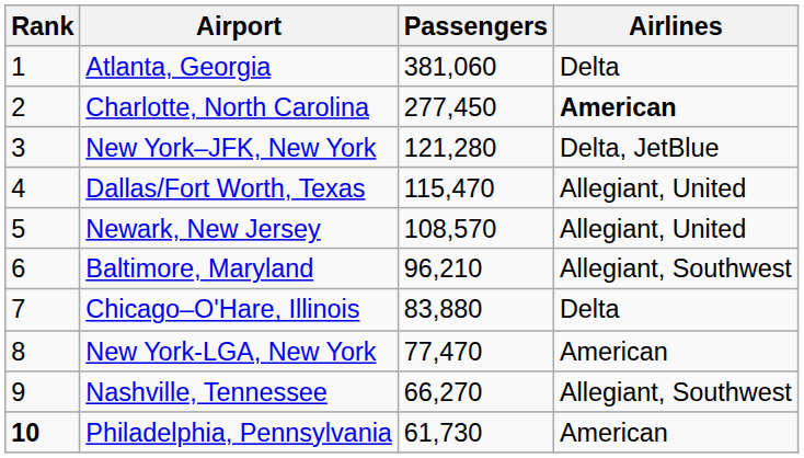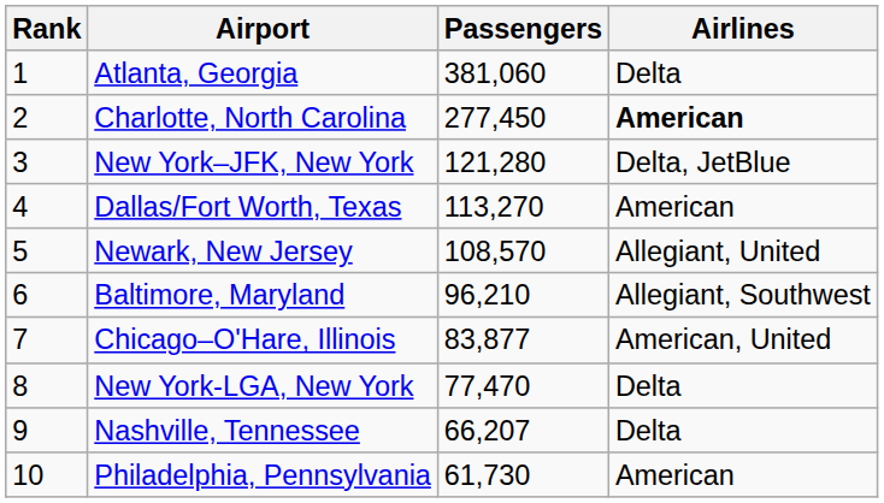Dallas/Fort Worth, Texas | Passengers: 115,470 -> 113,270
Dallas/Fort Worth, Texas | Airlines: Allegiant, United -> American
Chicago–O'Hare, Illinois | Passengers: 83,880 -> 83,877
Chicago–O'Hare, Illinois | Airlines: Delta -> American, United
New York-LGA, New York | Airlines: American -> Delta
Nashville, Tennessee | Passengers: 66,270 -> 66,207
Nashville, Tennessee | Airlines: Allegiant, Southwest -> Delta
Philadelphia, Pennsylvania | Rank: bold -> normal
